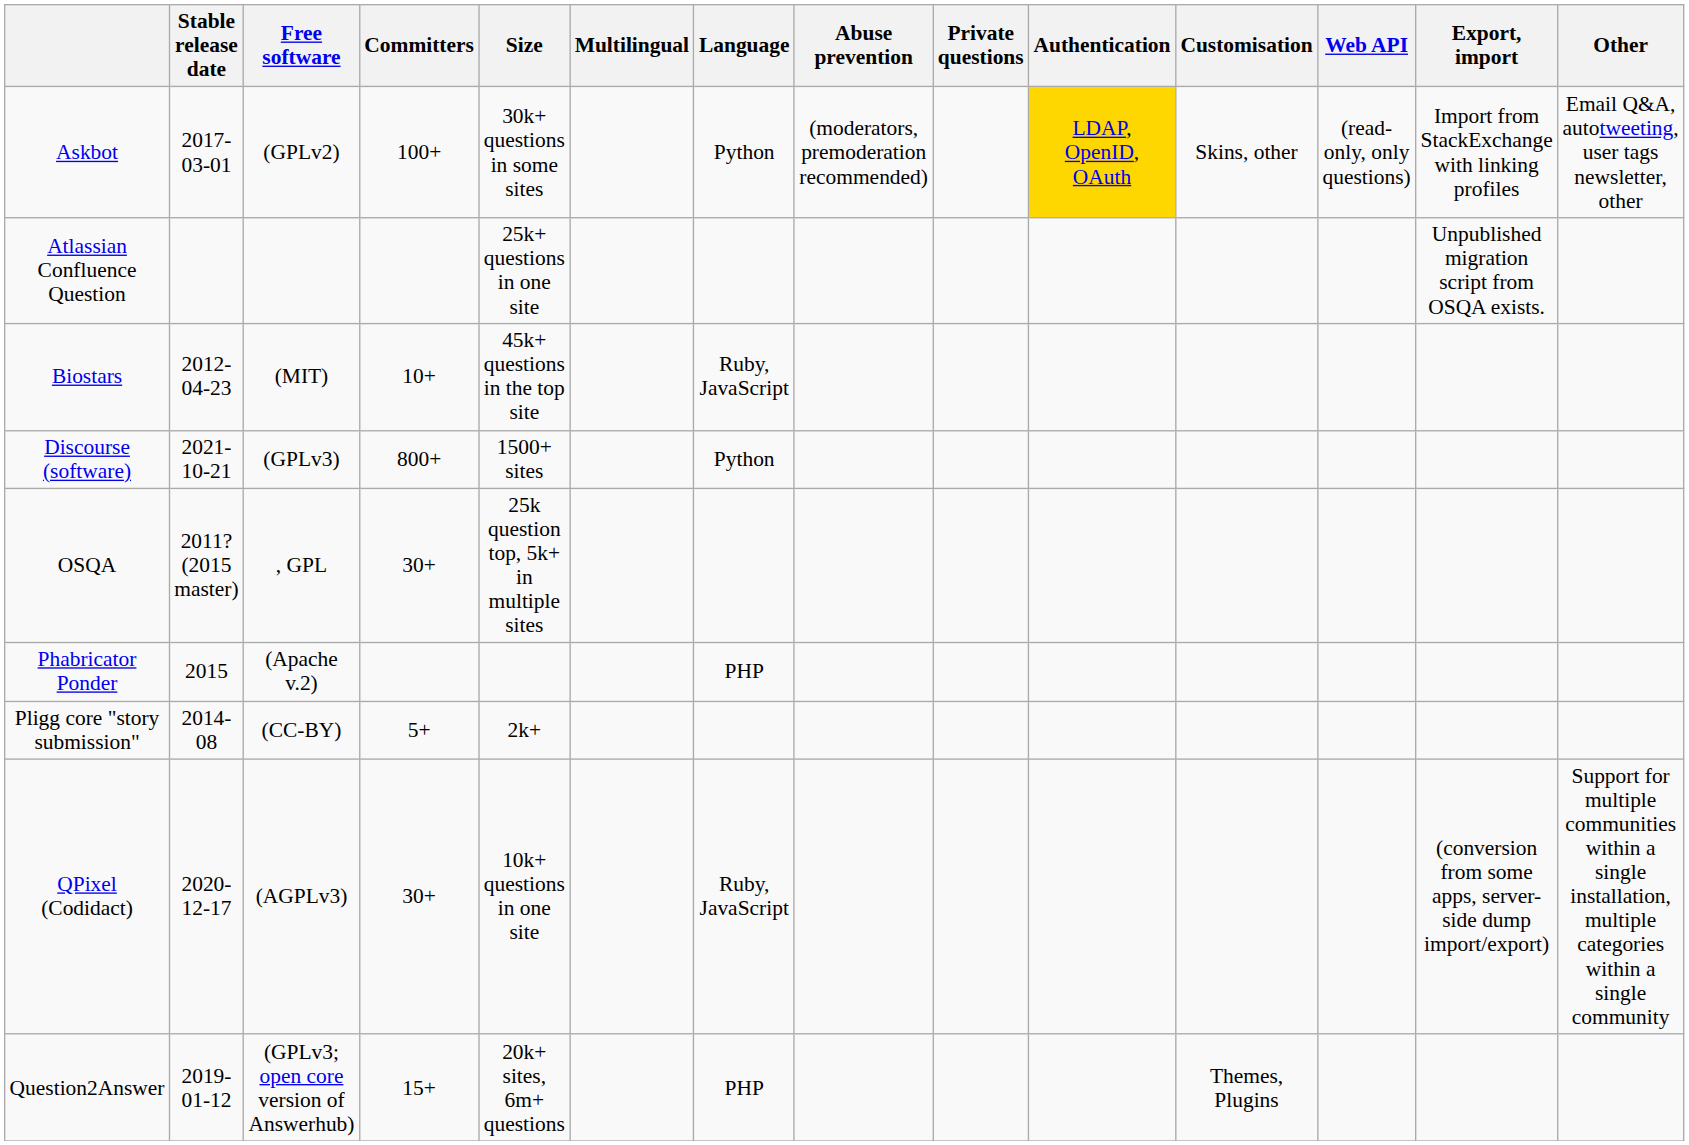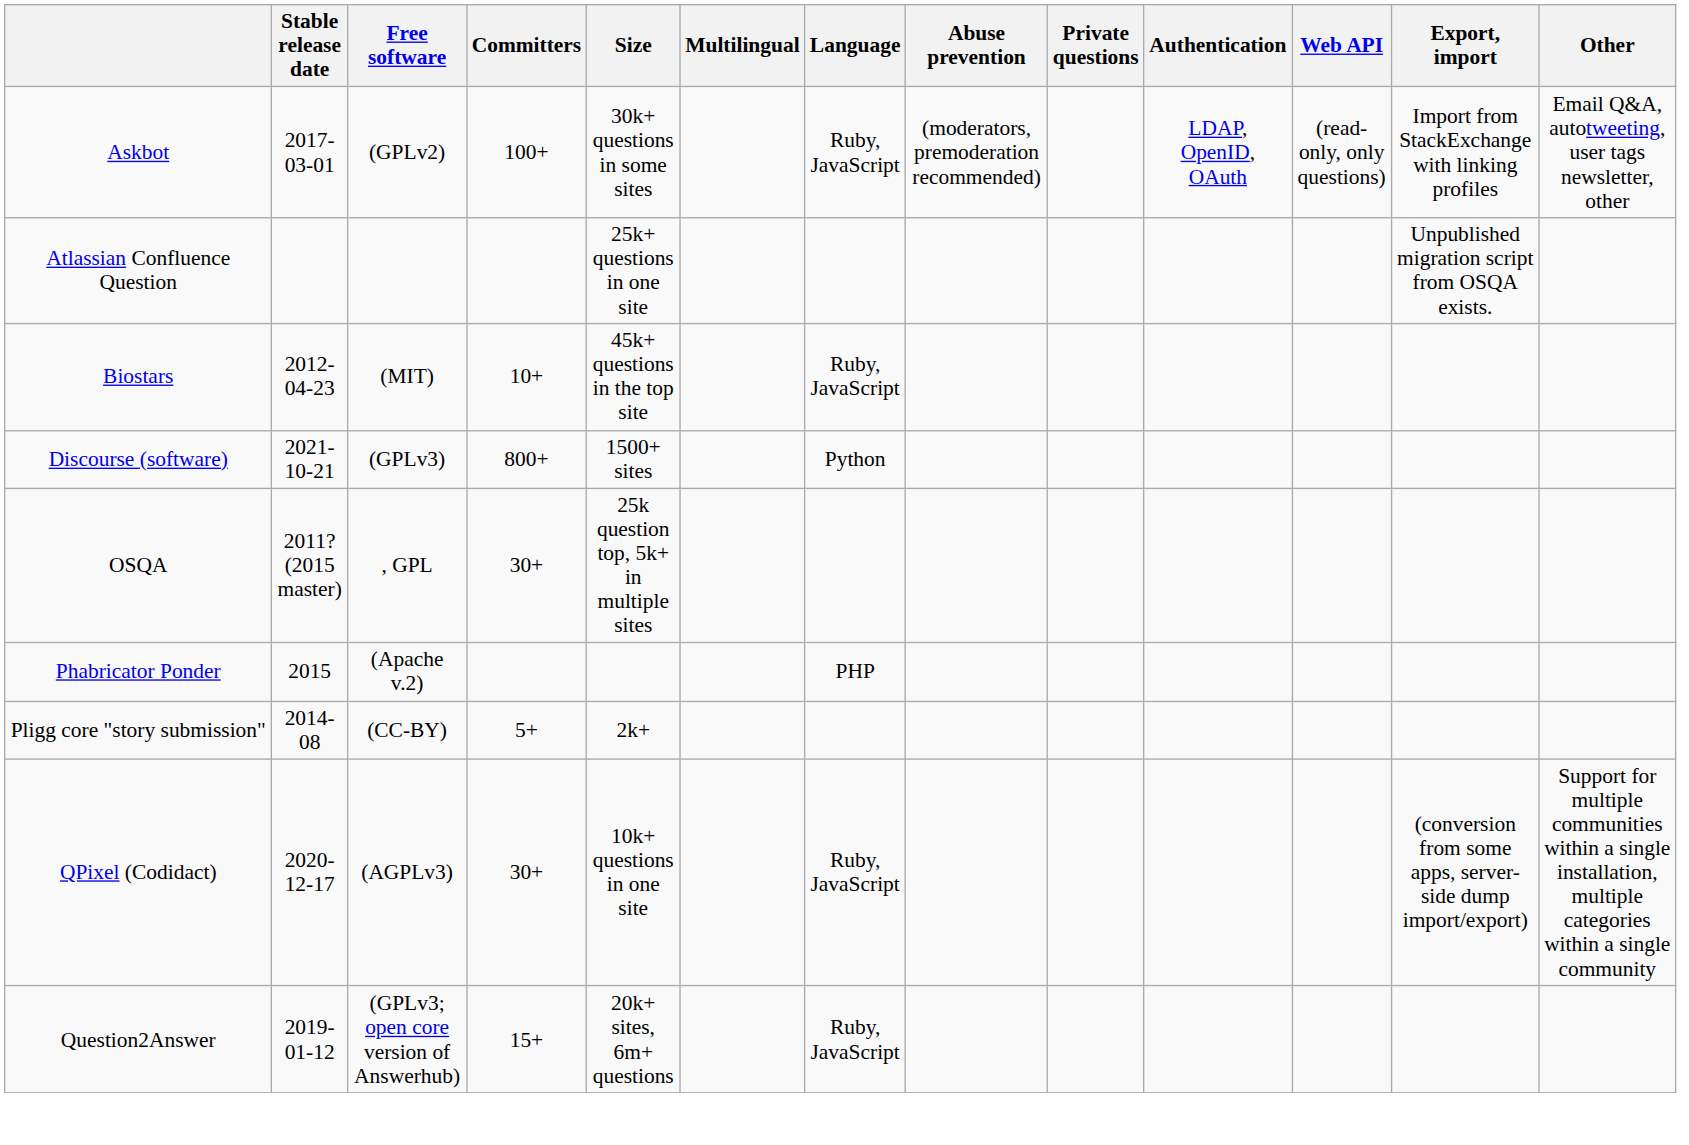- column: Customisation | Skins, other | Themes, Plugins
Askbot | Language: Python -> Ruby, JavaScript
Askbot | Authentication: gold background -> no background
Question2Answer | Language: PHP -> Ruby, JavaScript
